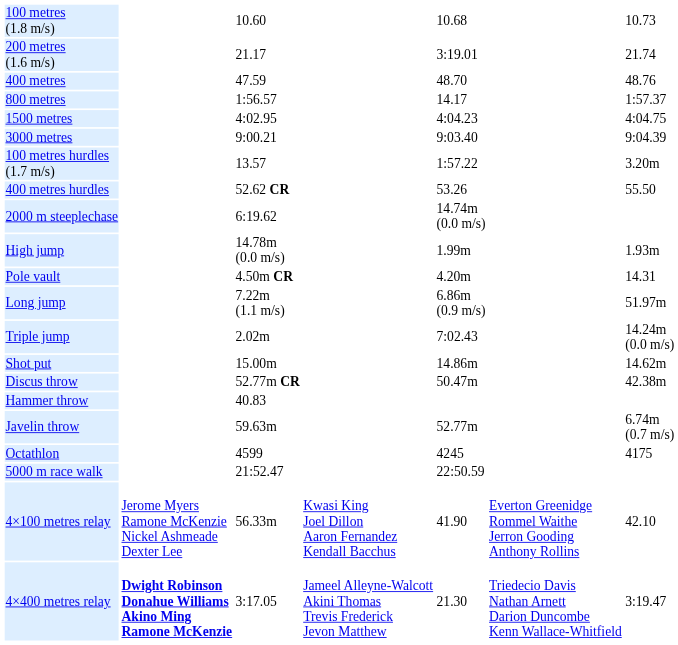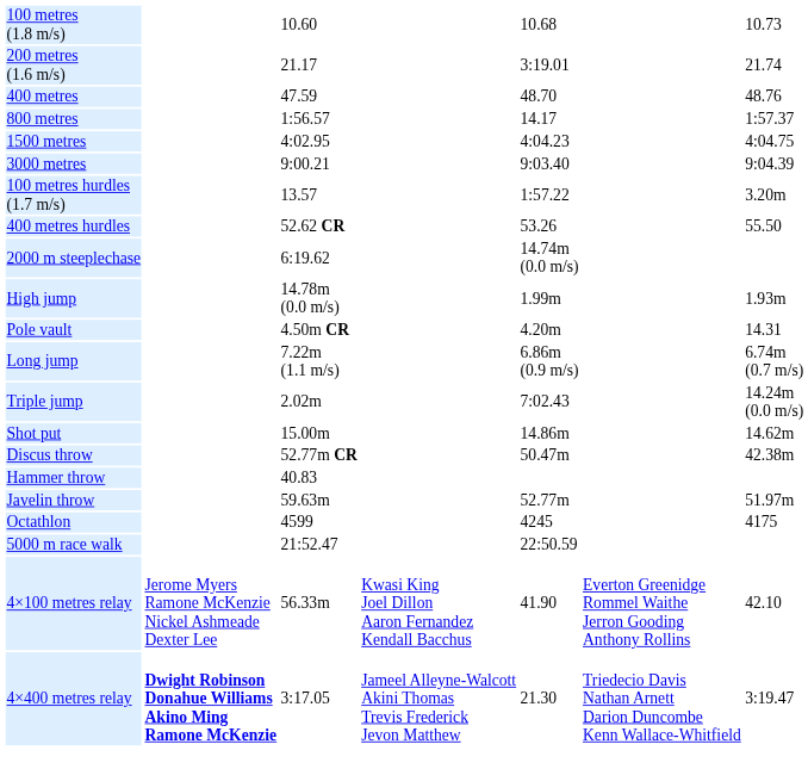Long jump | column 7: 51.97m -> 6.74m (0.7 m/s)
Javelin throw | column 7: 6.74m (0.7 m/s) -> 51.97m
